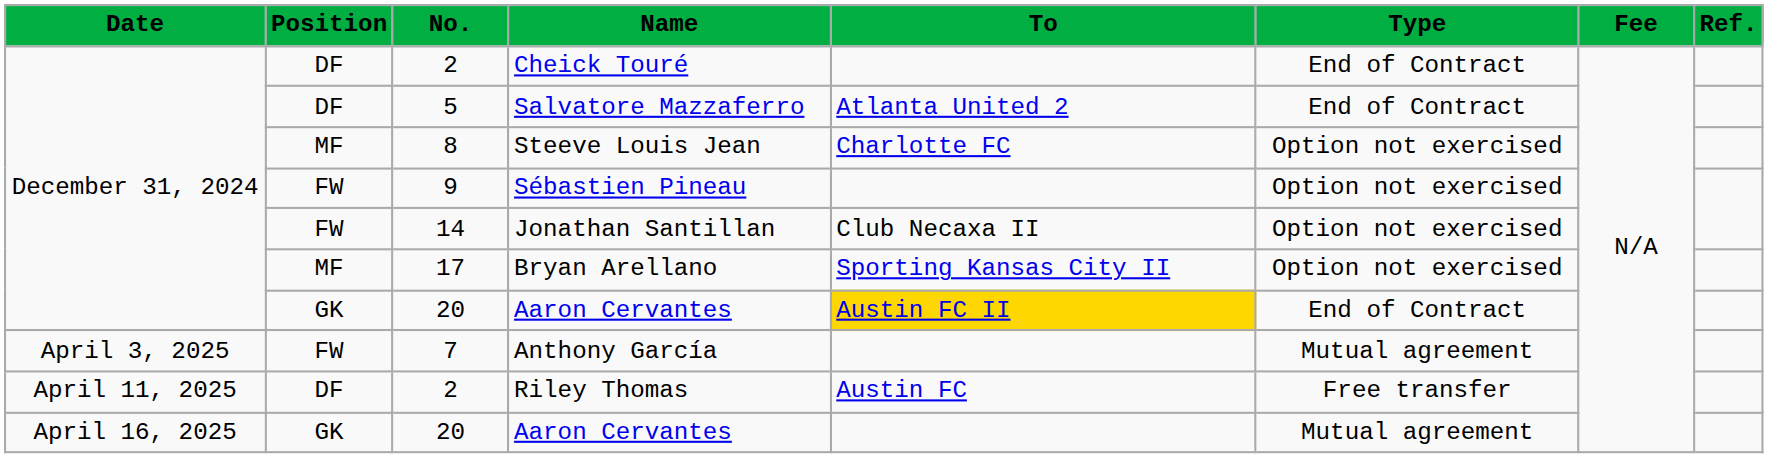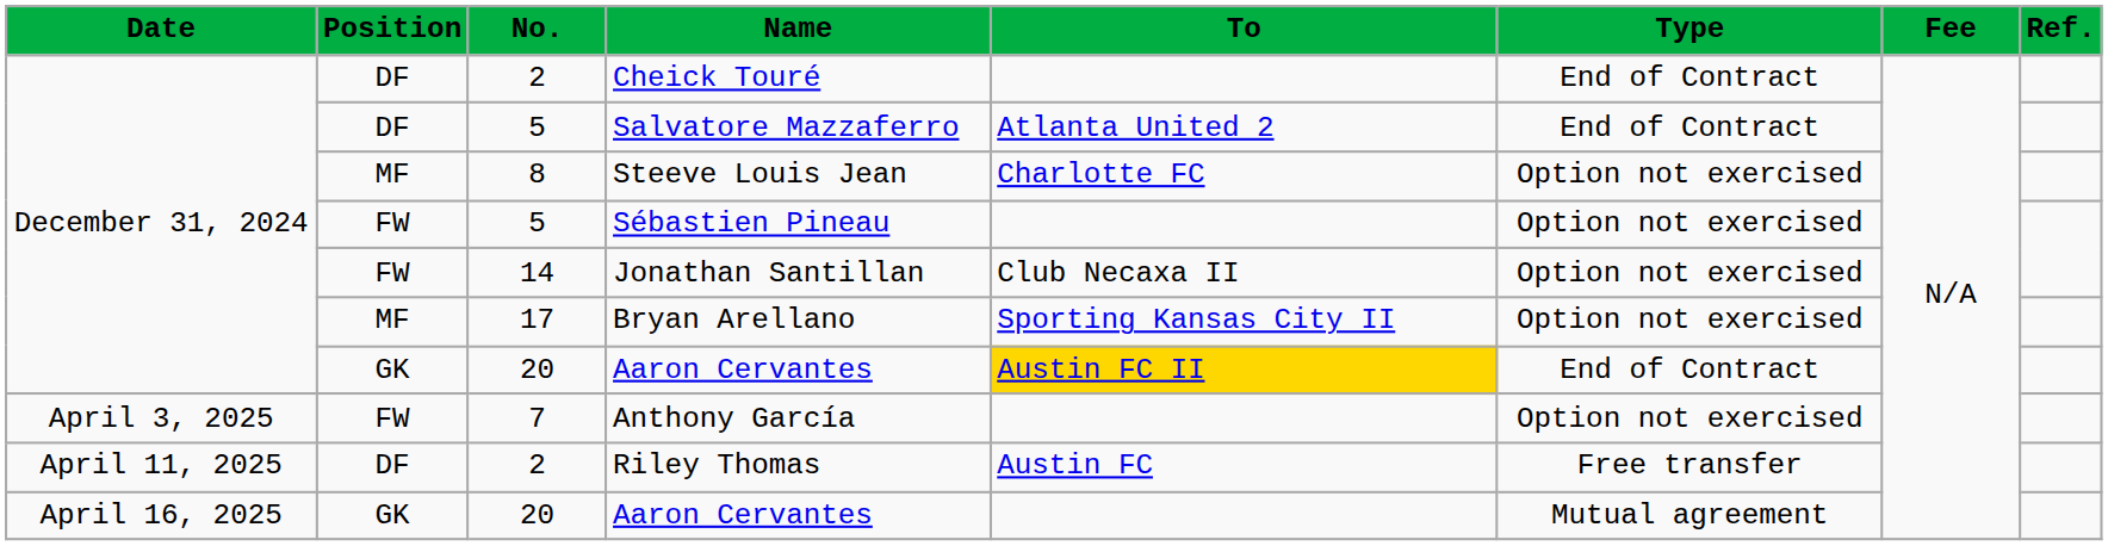Sébastien Pineau | No.: 9 -> 5
Anthony García | Type: Mutual agreement -> Option not exercised
